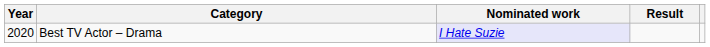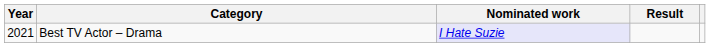Best TV Actor – Drama | Year: 2020 -> 2021
